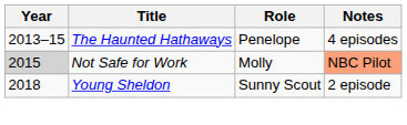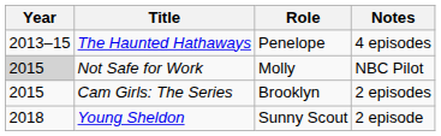Not Safe for Work | Notes: lightsalmon background -> no background
+ row: 2015 | Cam Girls: The Series | Brooklyn | 2 episodes
